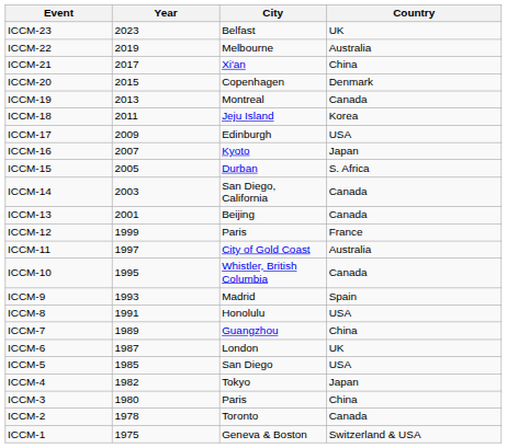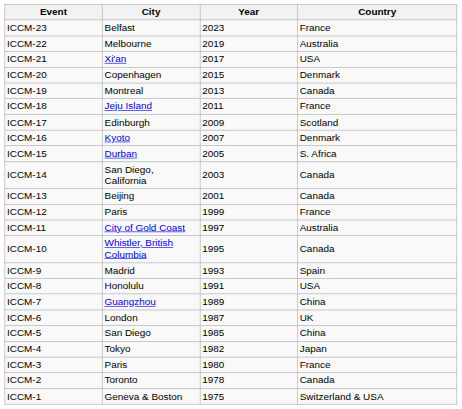columns swapped: Year <-> City
ICCM-23 | Country: UK -> France
ICCM-21 | Country: China -> USA
ICCM-18 | Country: Korea -> France
ICCM-17 | Country: USA -> Scotland
ICCM-16 | Country: Japan -> Denmark
ICCM-5 | Country: USA -> China
ICCM-3 | Country: China -> France
